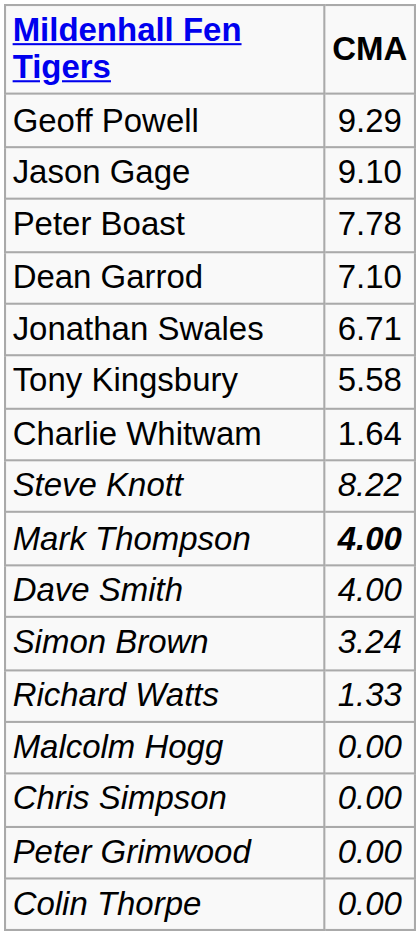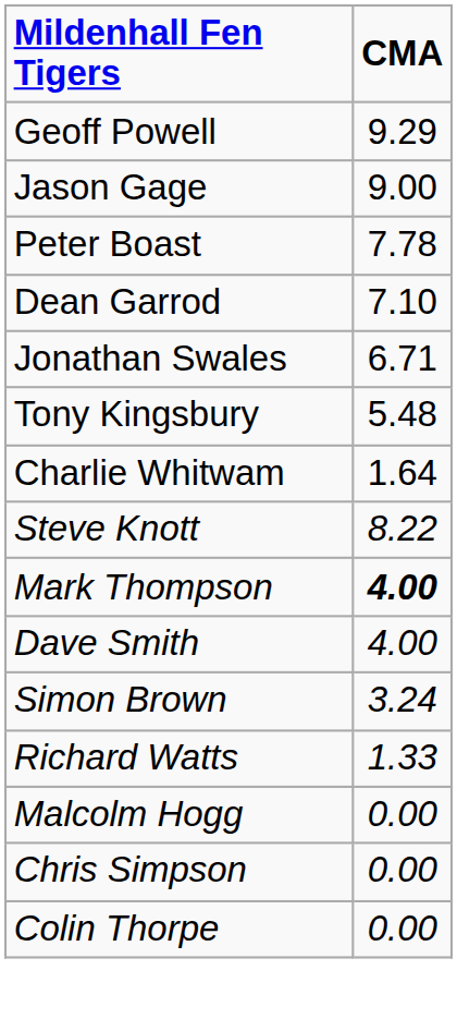Jason Gage | CMA: 9.10 -> 9.00
Tony Kingsbury | CMA: 5.58 -> 5.48
- row: Peter Grimwood | 0.00
